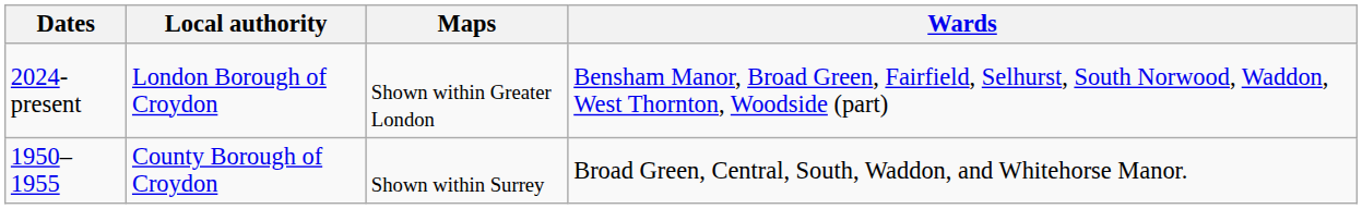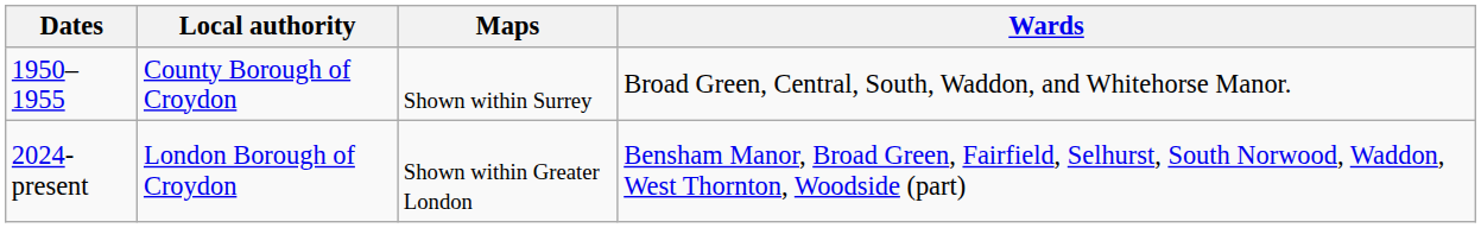rows swapped: 1950–1955 <-> 2024-present
